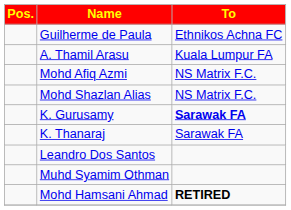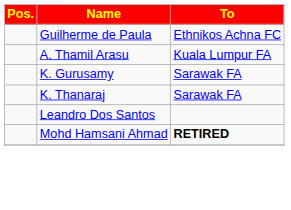- row: Mohd Afiq Azmi | NS Matrix F.C.
- row: Mohd Shazlan Alias | NS Matrix F.C.
K. Gurusamy | To: bold -> normal
- row: Muhd Syamim Othman
